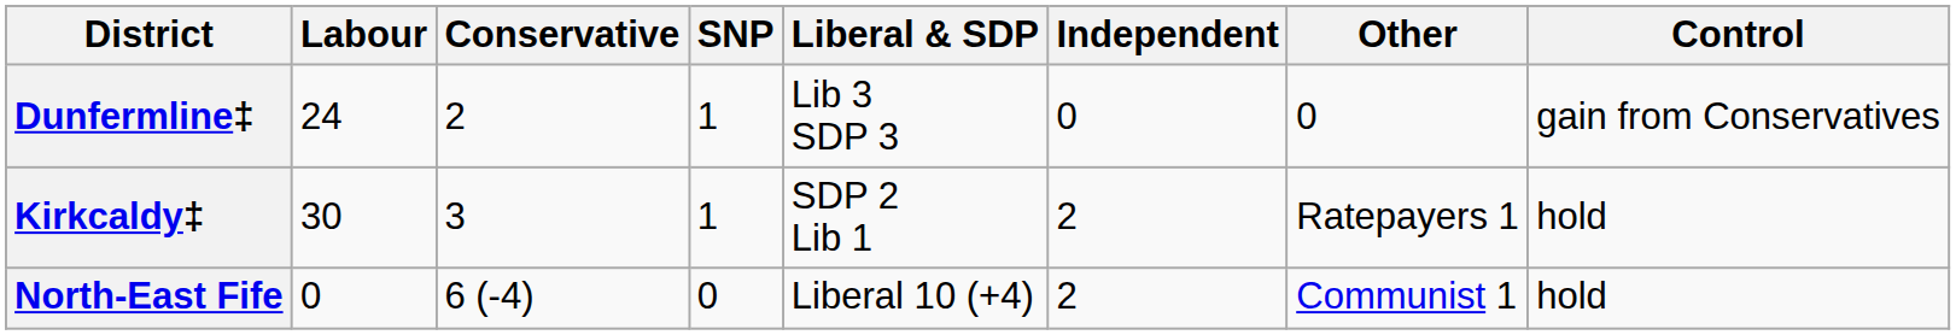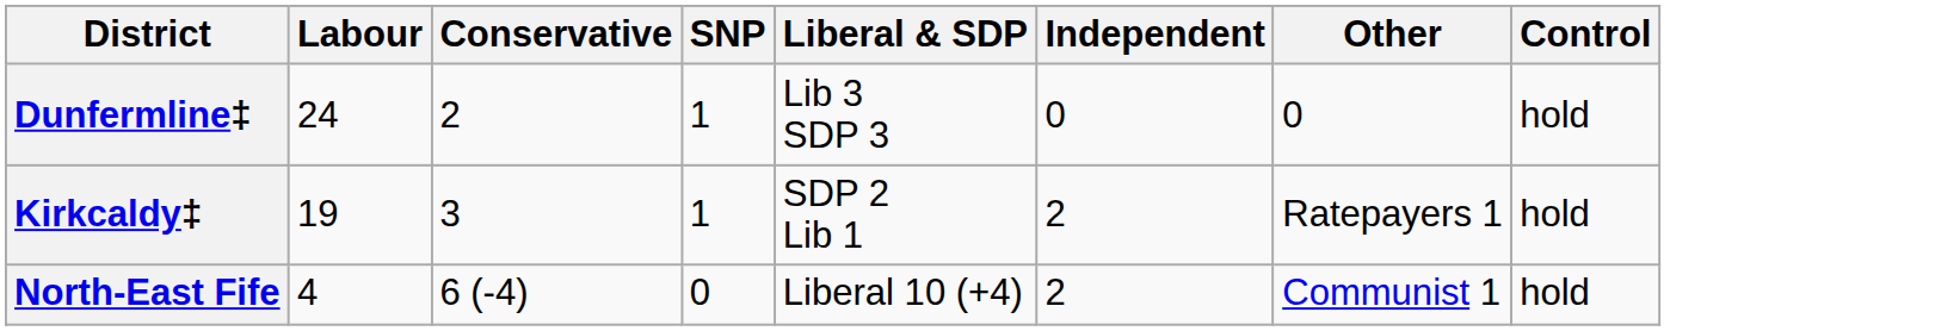Dunfermline‡ | column 8: gain from Conservatives -> hold
Kirkcaldy‡ | Labour: 30 -> 19
North-East Fife | Labour: 0 -> 4
